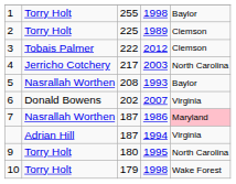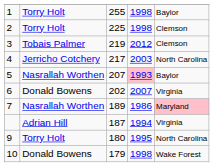2 | column 4: 1989 -> 1998
3 | column 3: 222 -> 219
5 | column 3: 208 -> 207
5 | column 4: no background -> pink background
7 | column 3: 187 -> 189
10 | column 2: Torry Holt -> Donald Bowens
